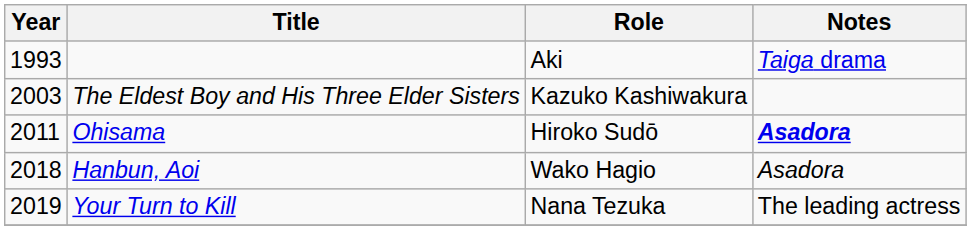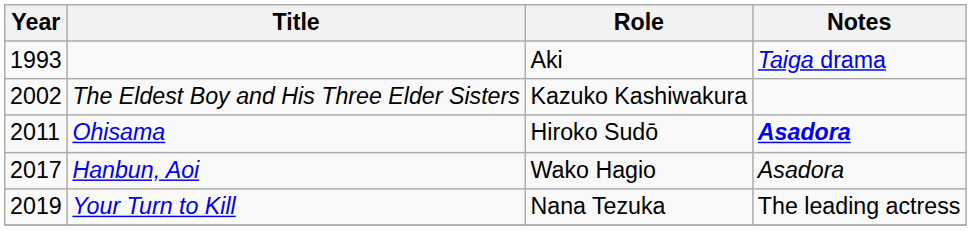The Eldest Boy and His Three Elder Sisters | Year: 2003 -> 2002
Hanbun, Aoi | Year: 2018 -> 2017
